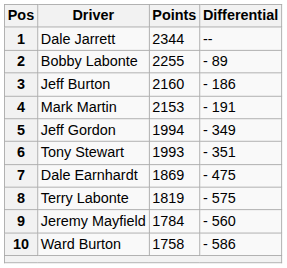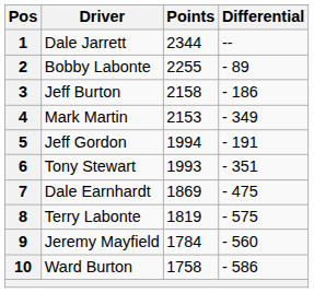3 | Points: 2160 -> 2158
4 | Differential: - 191 -> - 349
5 | Differential: - 349 -> - 191
